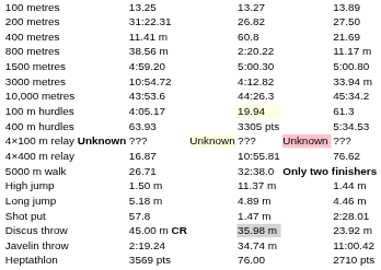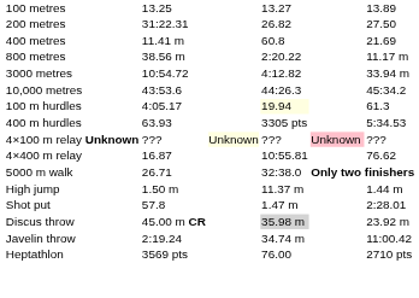- row: 1500 metres | 4:59.20 | 5:00.30 | 5:00.80
- row: Long jump | 5.18 m | 4.89 m | 4.46 m
